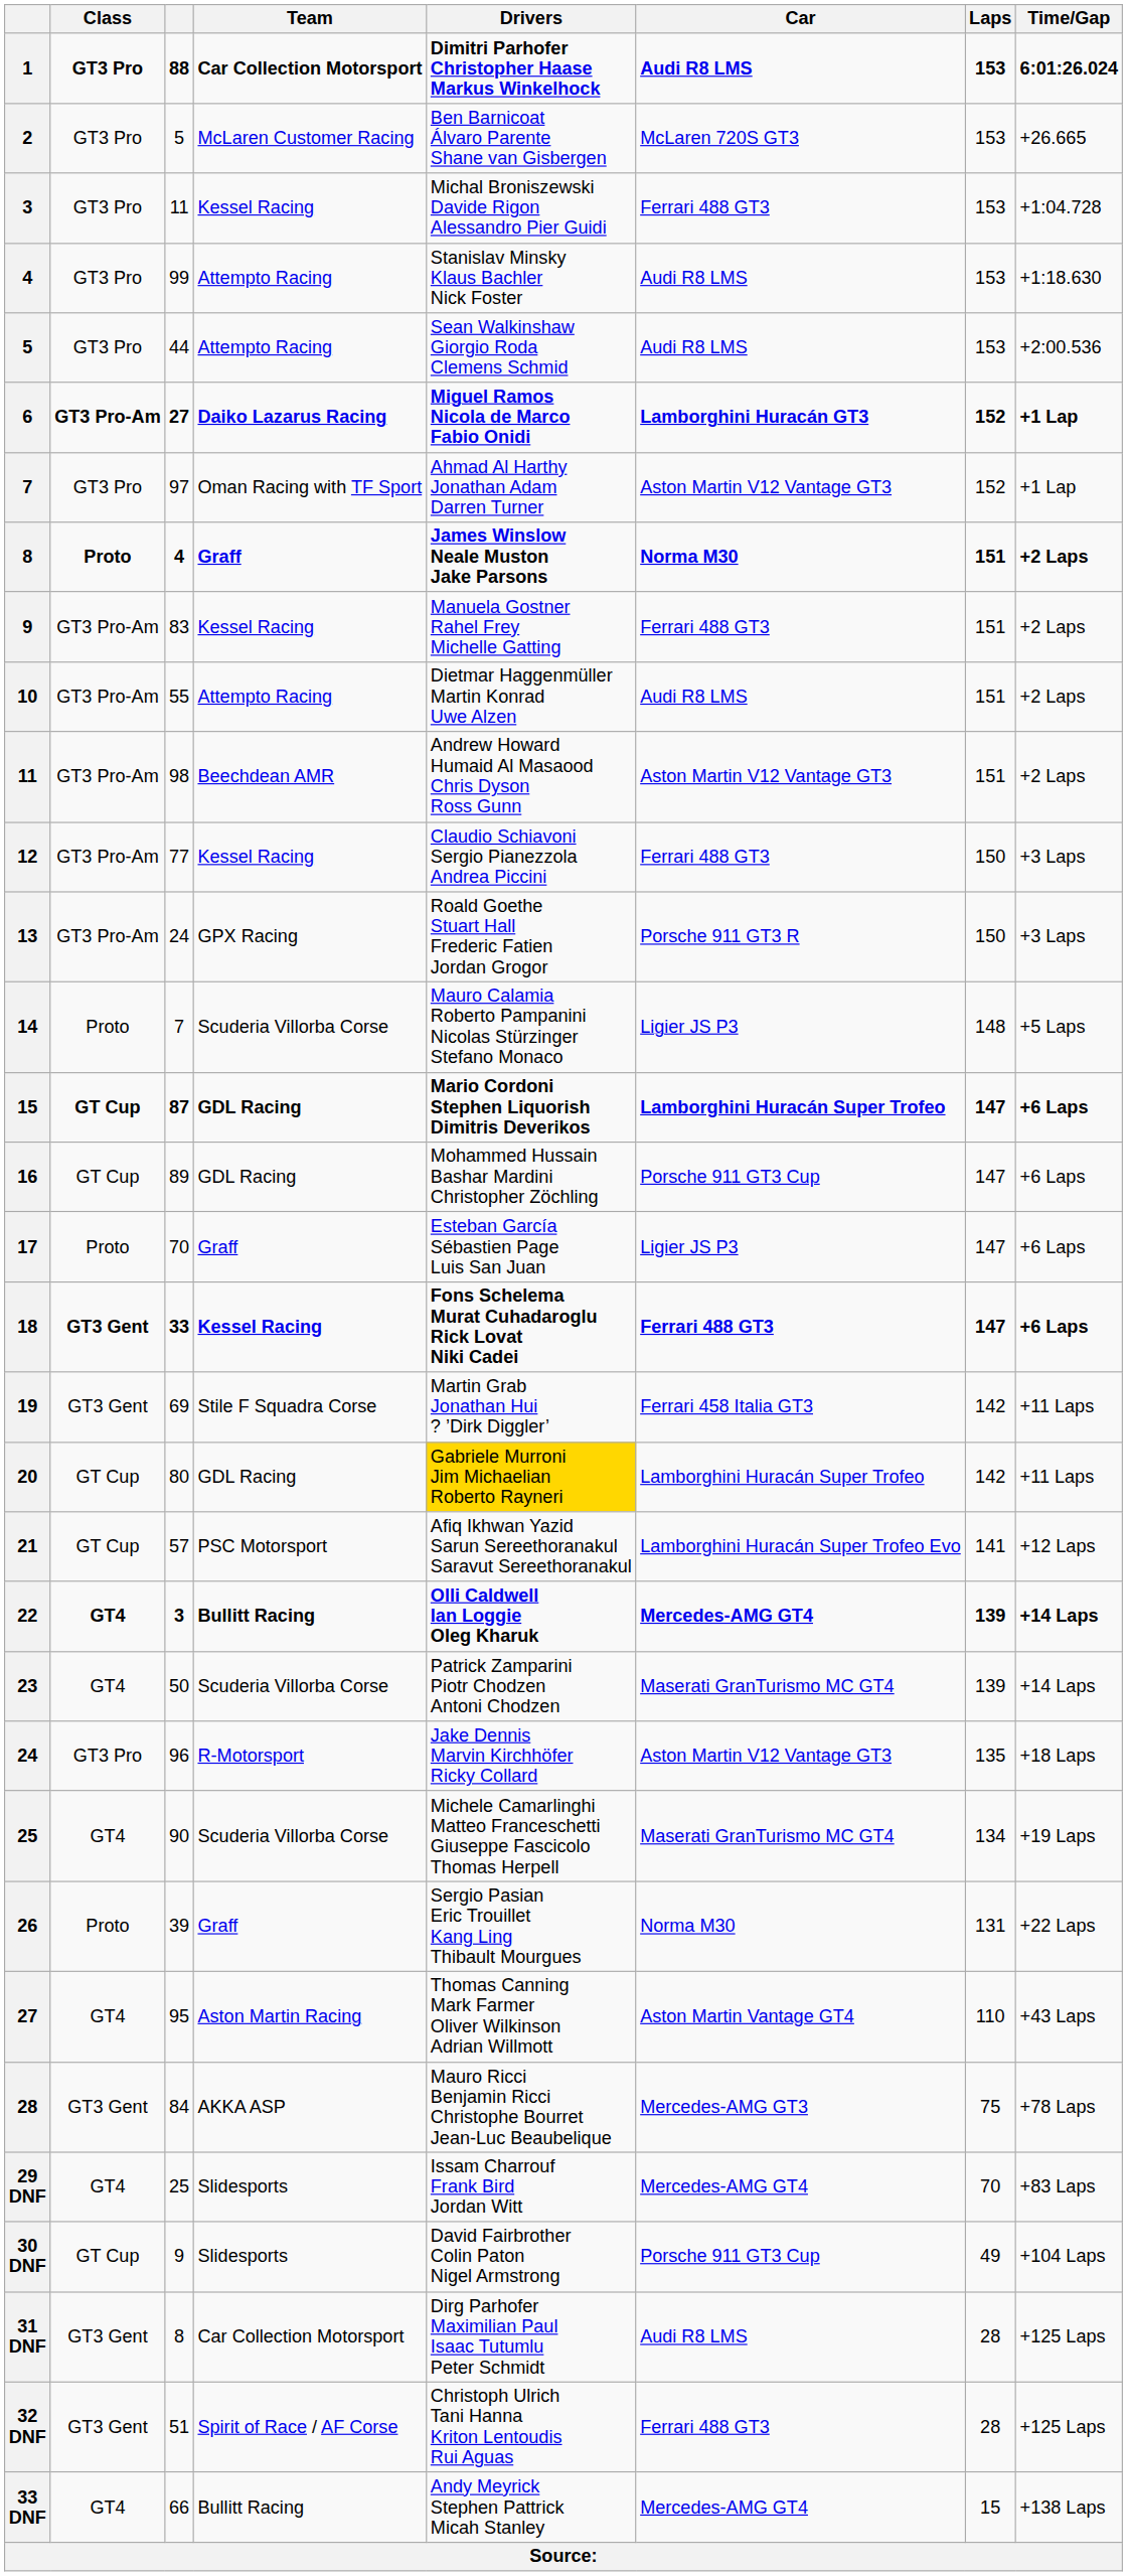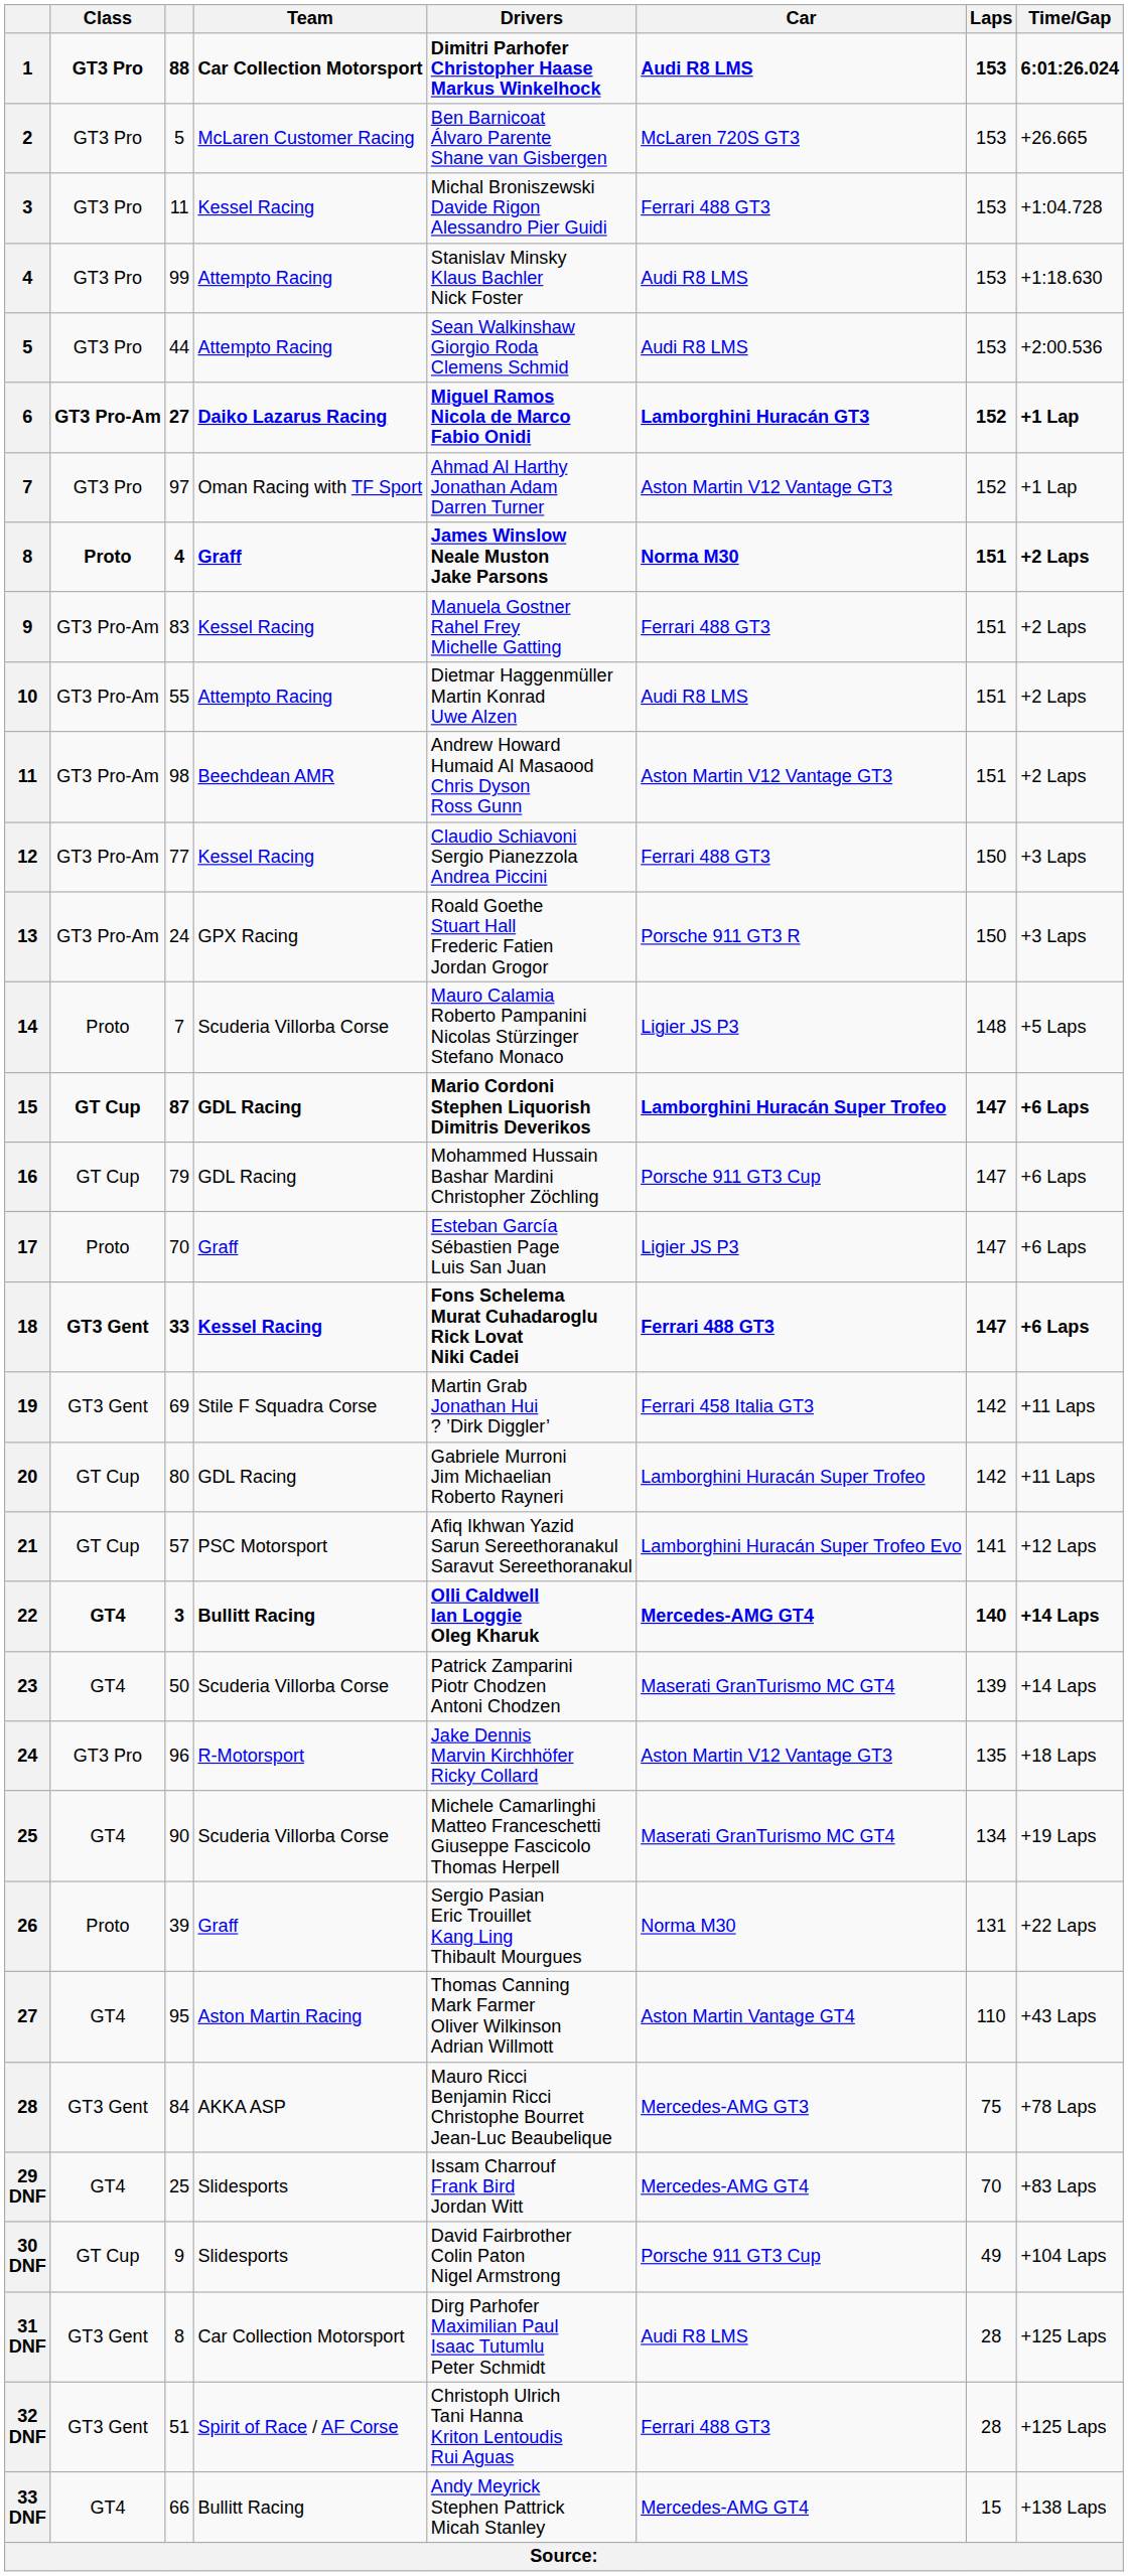16 | column 3: 89 -> 79
20 | Drivers: gold background -> no background
22 | Laps: 139 -> 140
